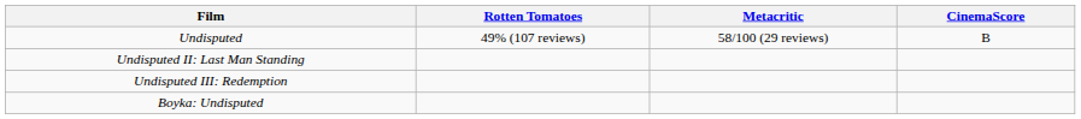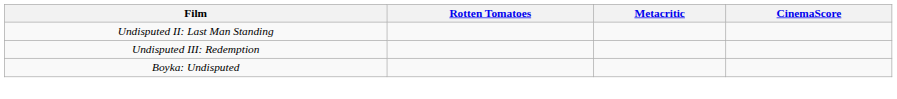- row: Undisputed | 49% (107 reviews) | 58/100 (29 reviews) | B
